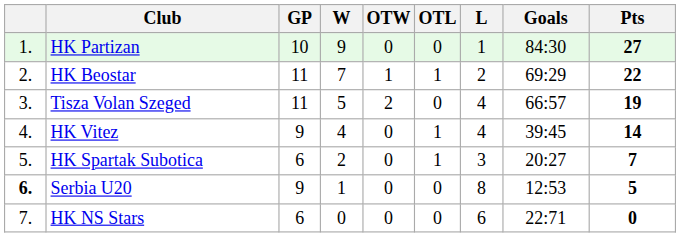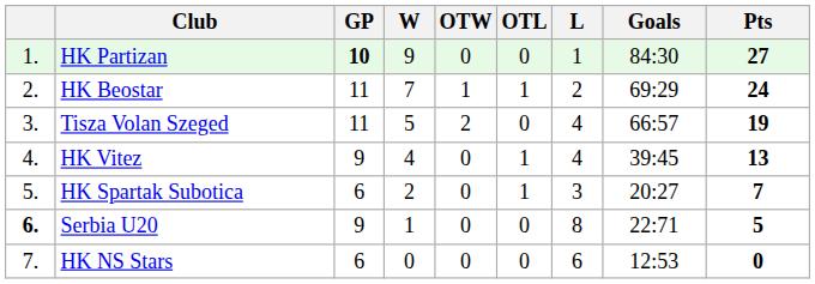HK Partizan | GP: normal -> bold
HK Beostar | Pts: 22 -> 24
HK Vitez | Pts: 14 -> 13
Serbia U20 | Goals: 12:53 -> 22:71
HK NS Stars | Goals: 22:71 -> 12:53
